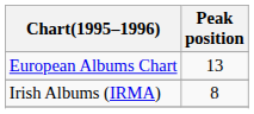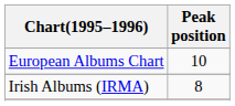European Albums Chart | Peak position: 13 -> 10
